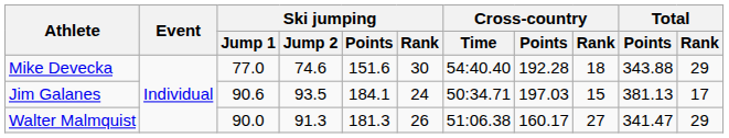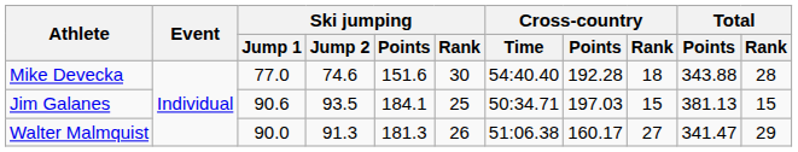Mike Devecka | Total / Rank: 29 -> 28
Jim Galanes | Ski jumping / Rank: 24 -> 25
Jim Galanes | Total / Rank: 17 -> 15
